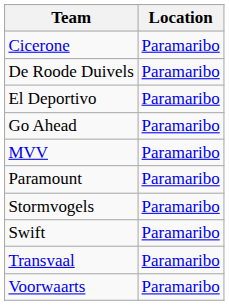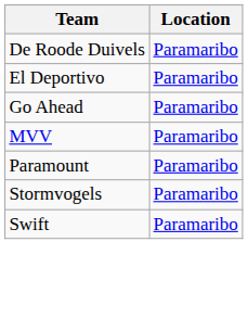- row: Cicerone | Paramaribo
- row: Transvaal | Paramaribo
- row: Voorwaarts | Paramaribo
